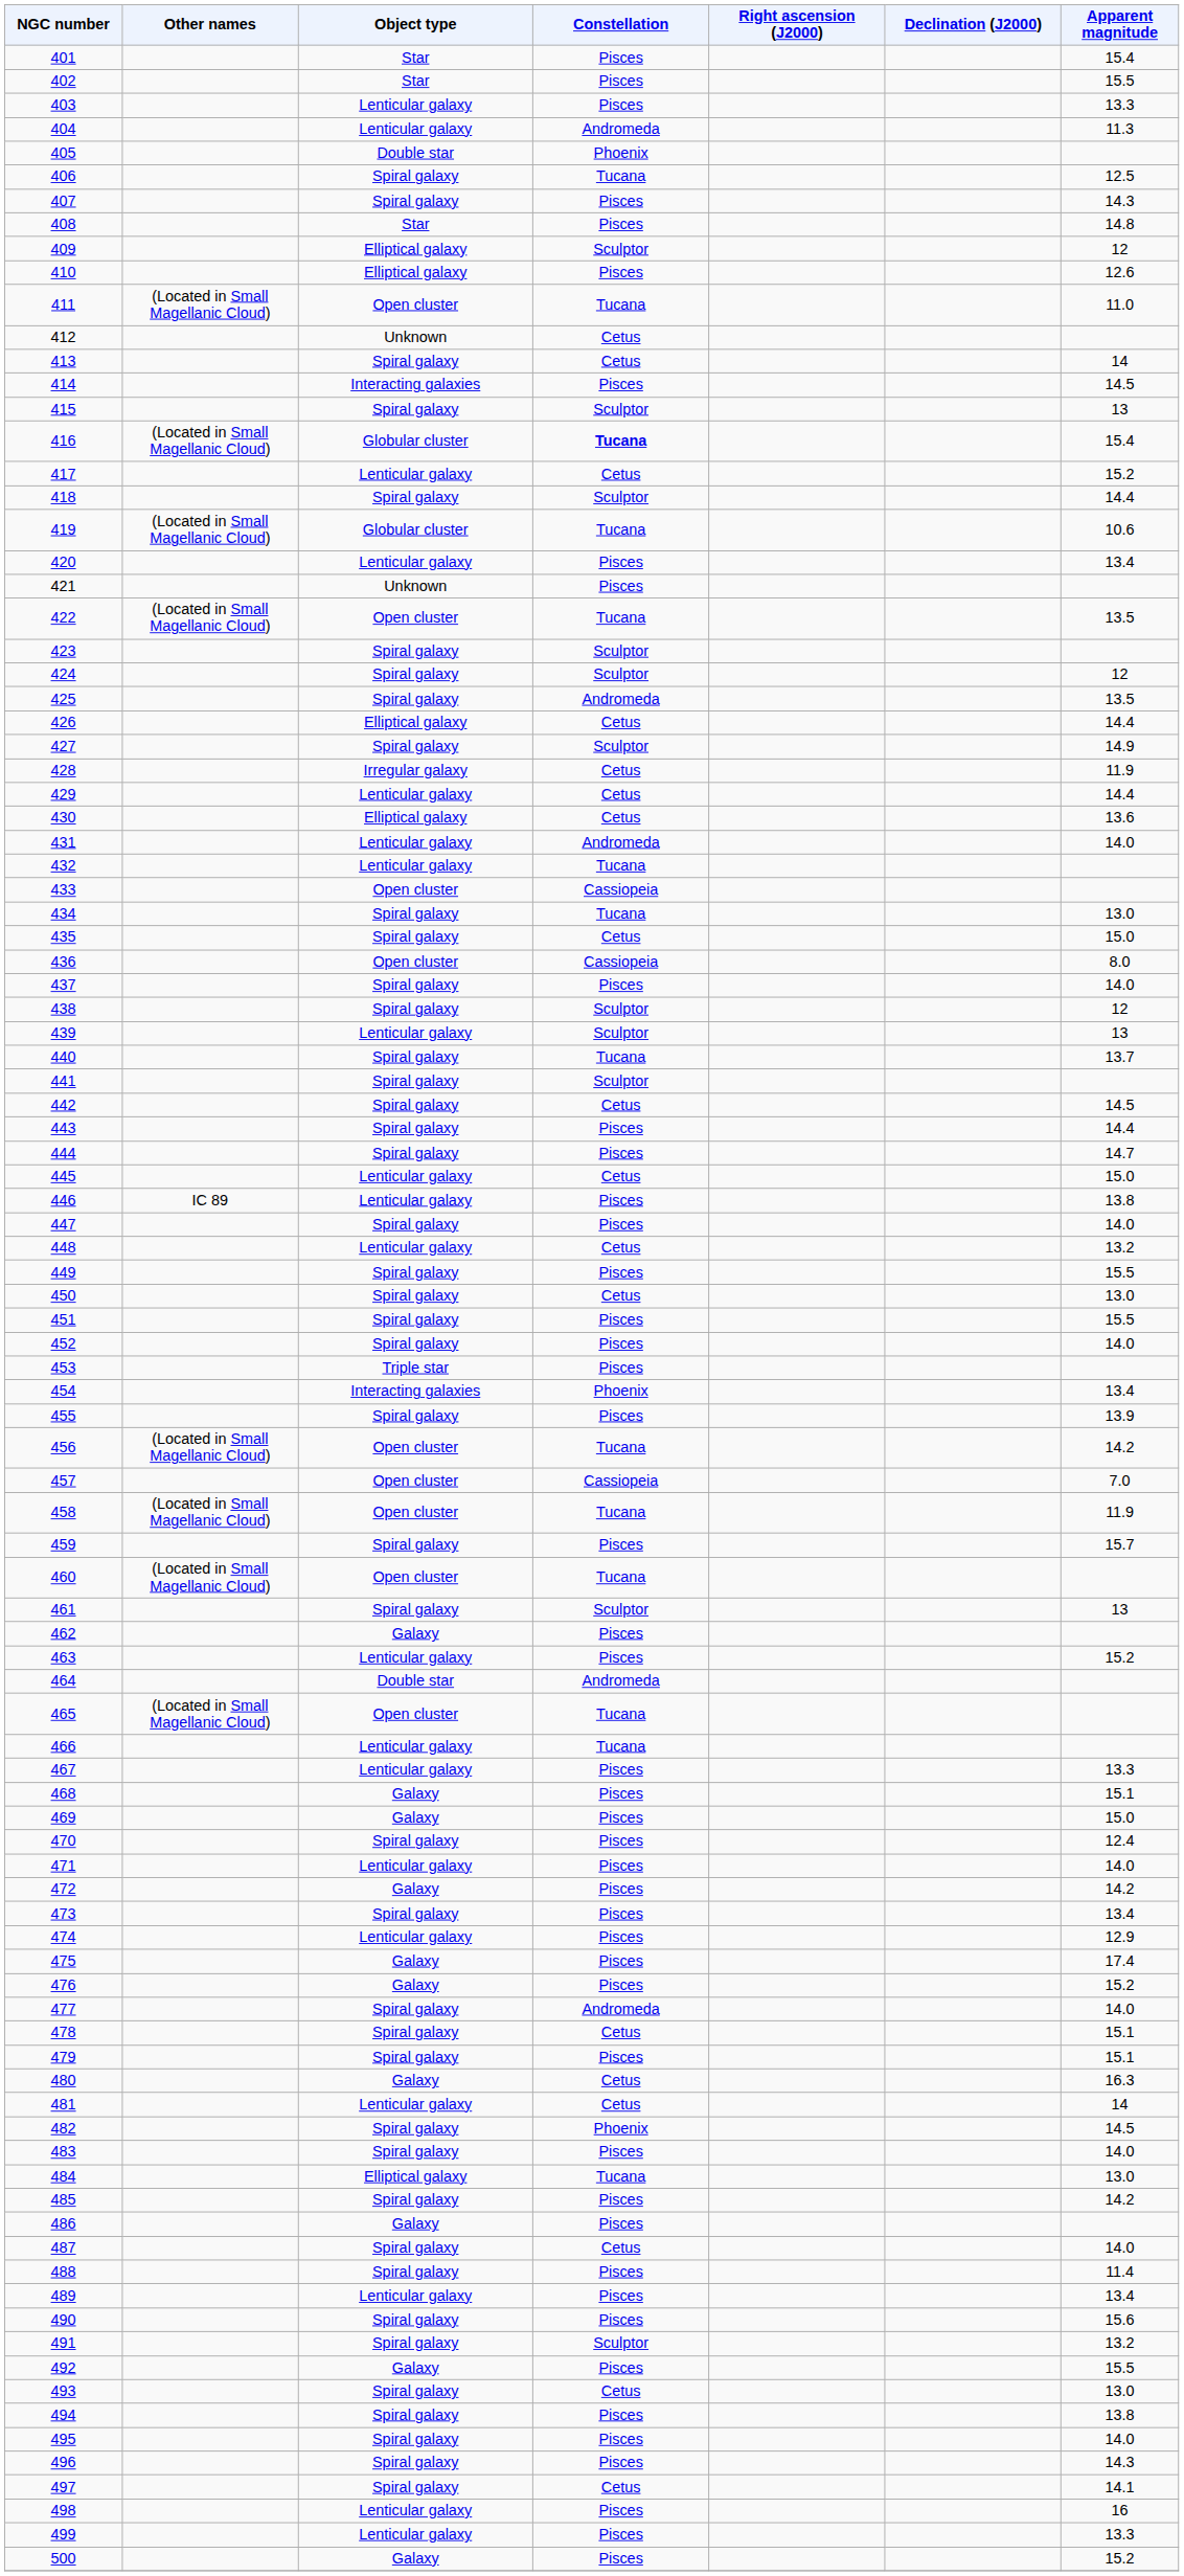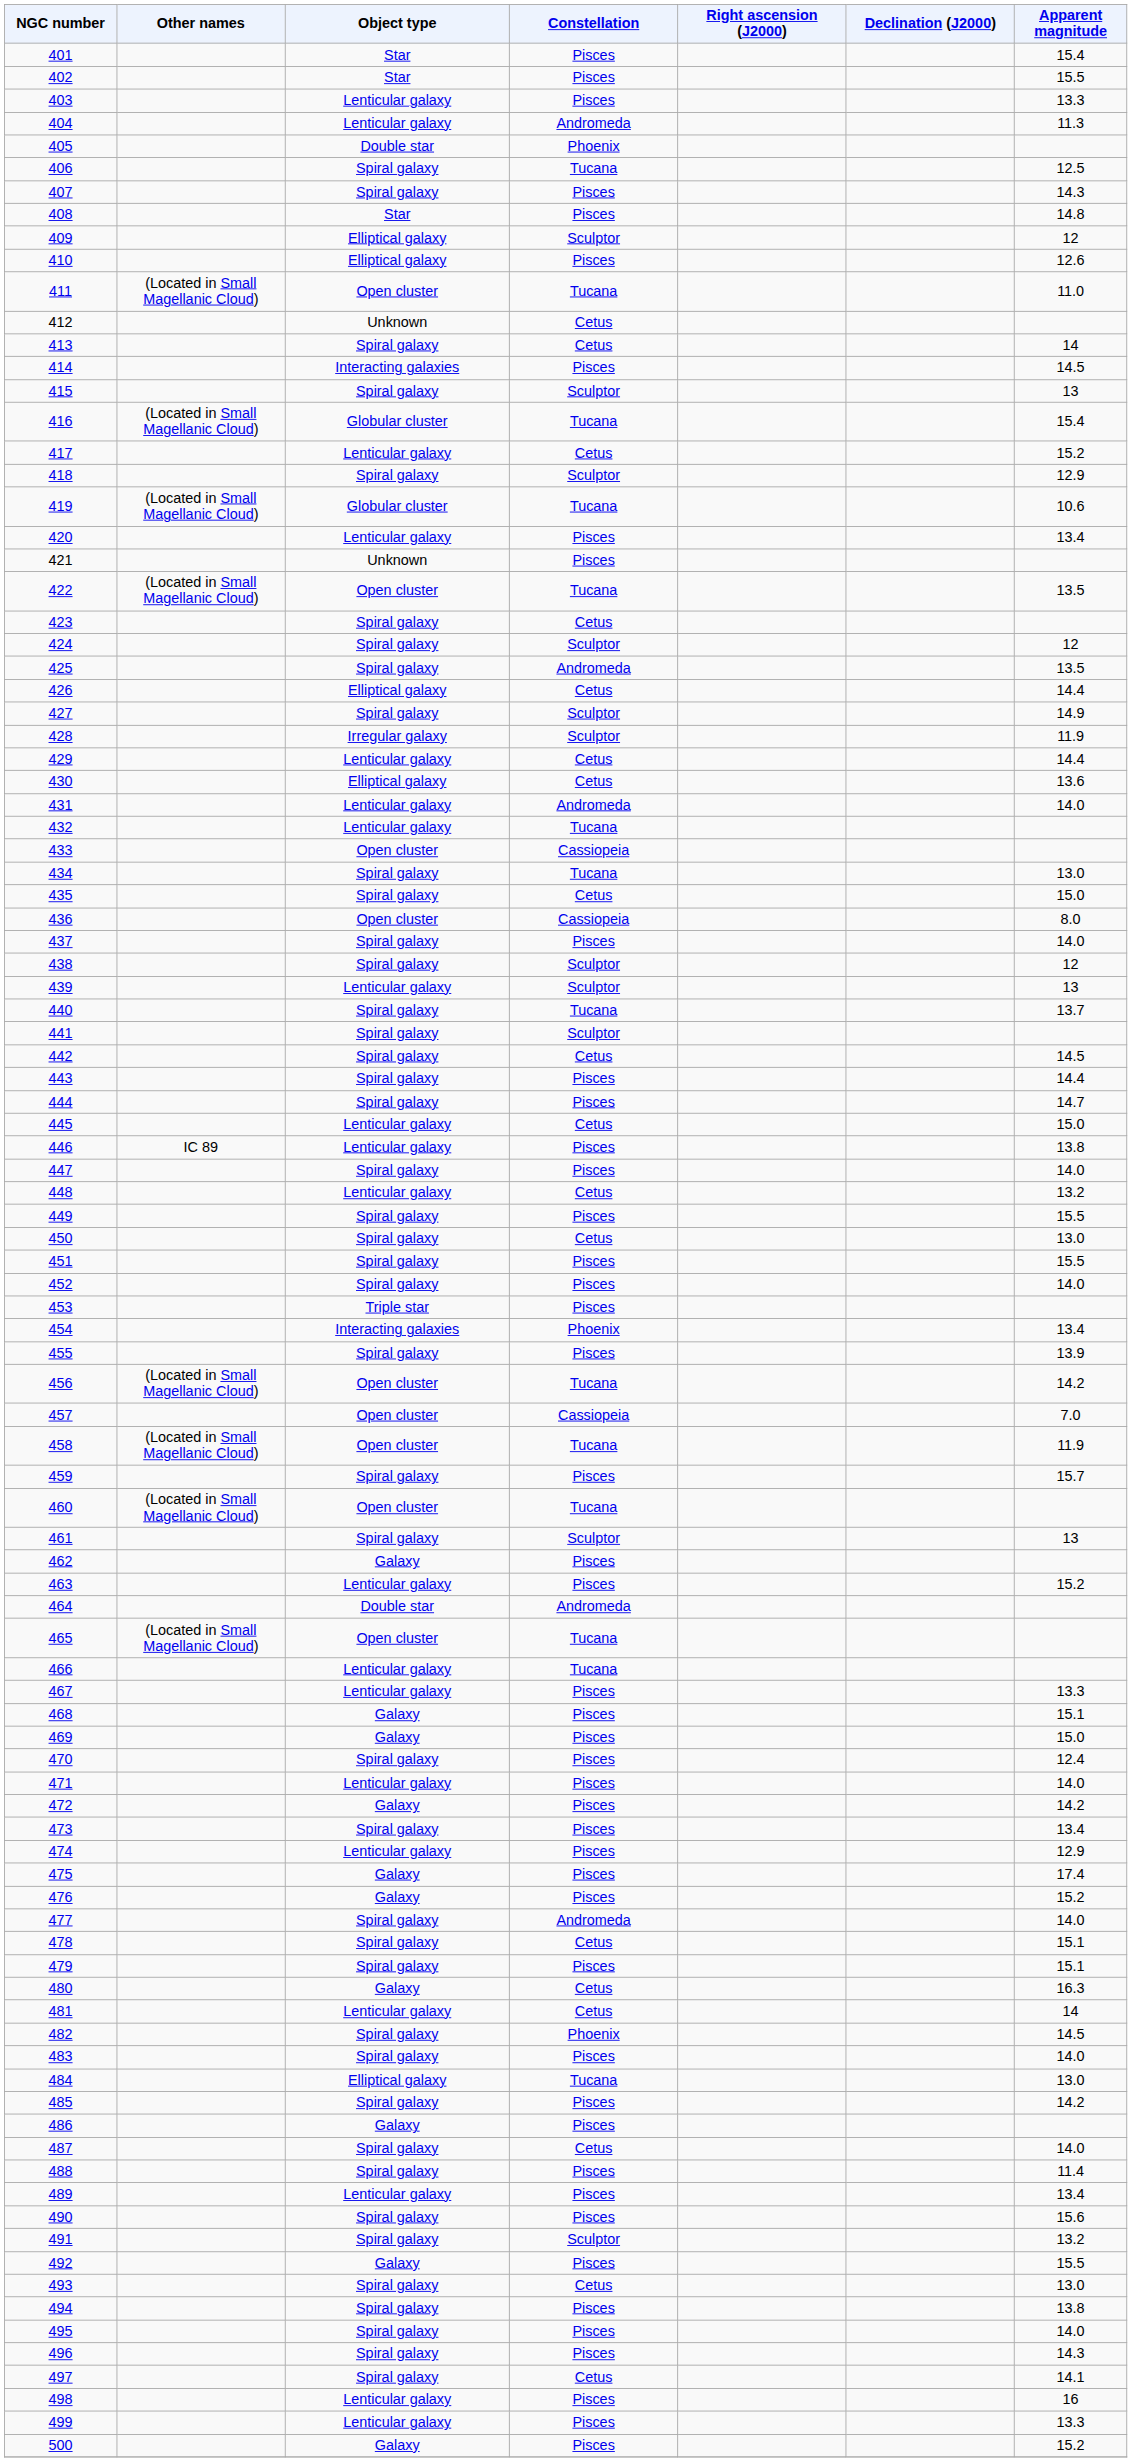416 | Constellation: bold -> normal
418 | Apparent magnitude: 14.4 -> 12.9
423 | Constellation: Sculptor -> Cetus
428 | Constellation: Cetus -> Sculptor
